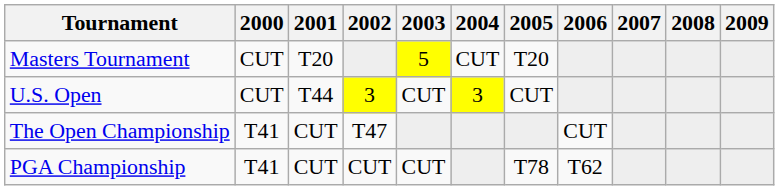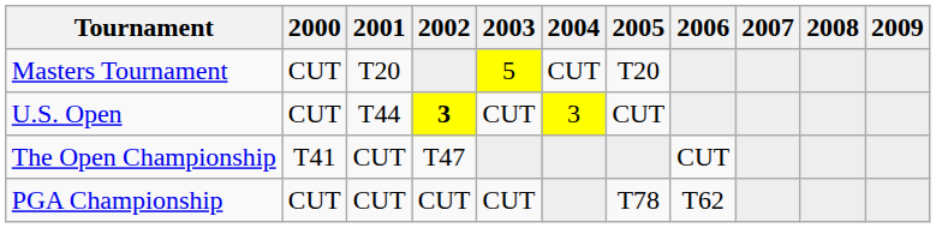U.S. Open | 2002: normal -> bold
PGA Championship | 2000: T41 -> CUT
